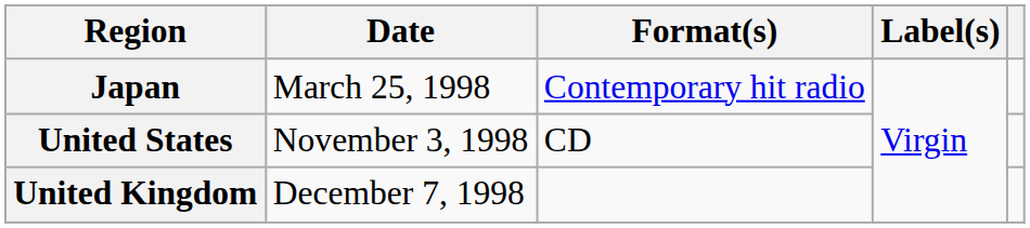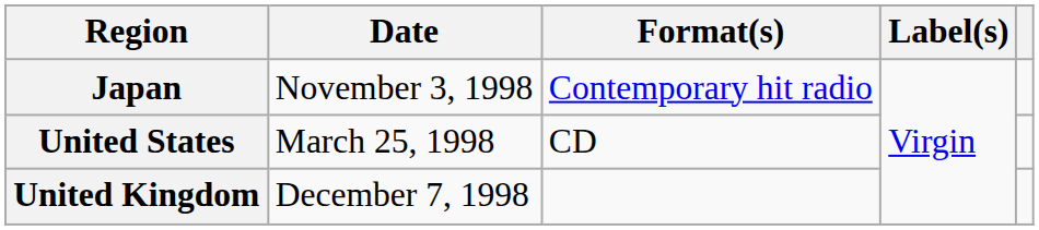Japan | Date: March 25, 1998 -> November 3, 1998
United States | Date: November 3, 1998 -> March 25, 1998
